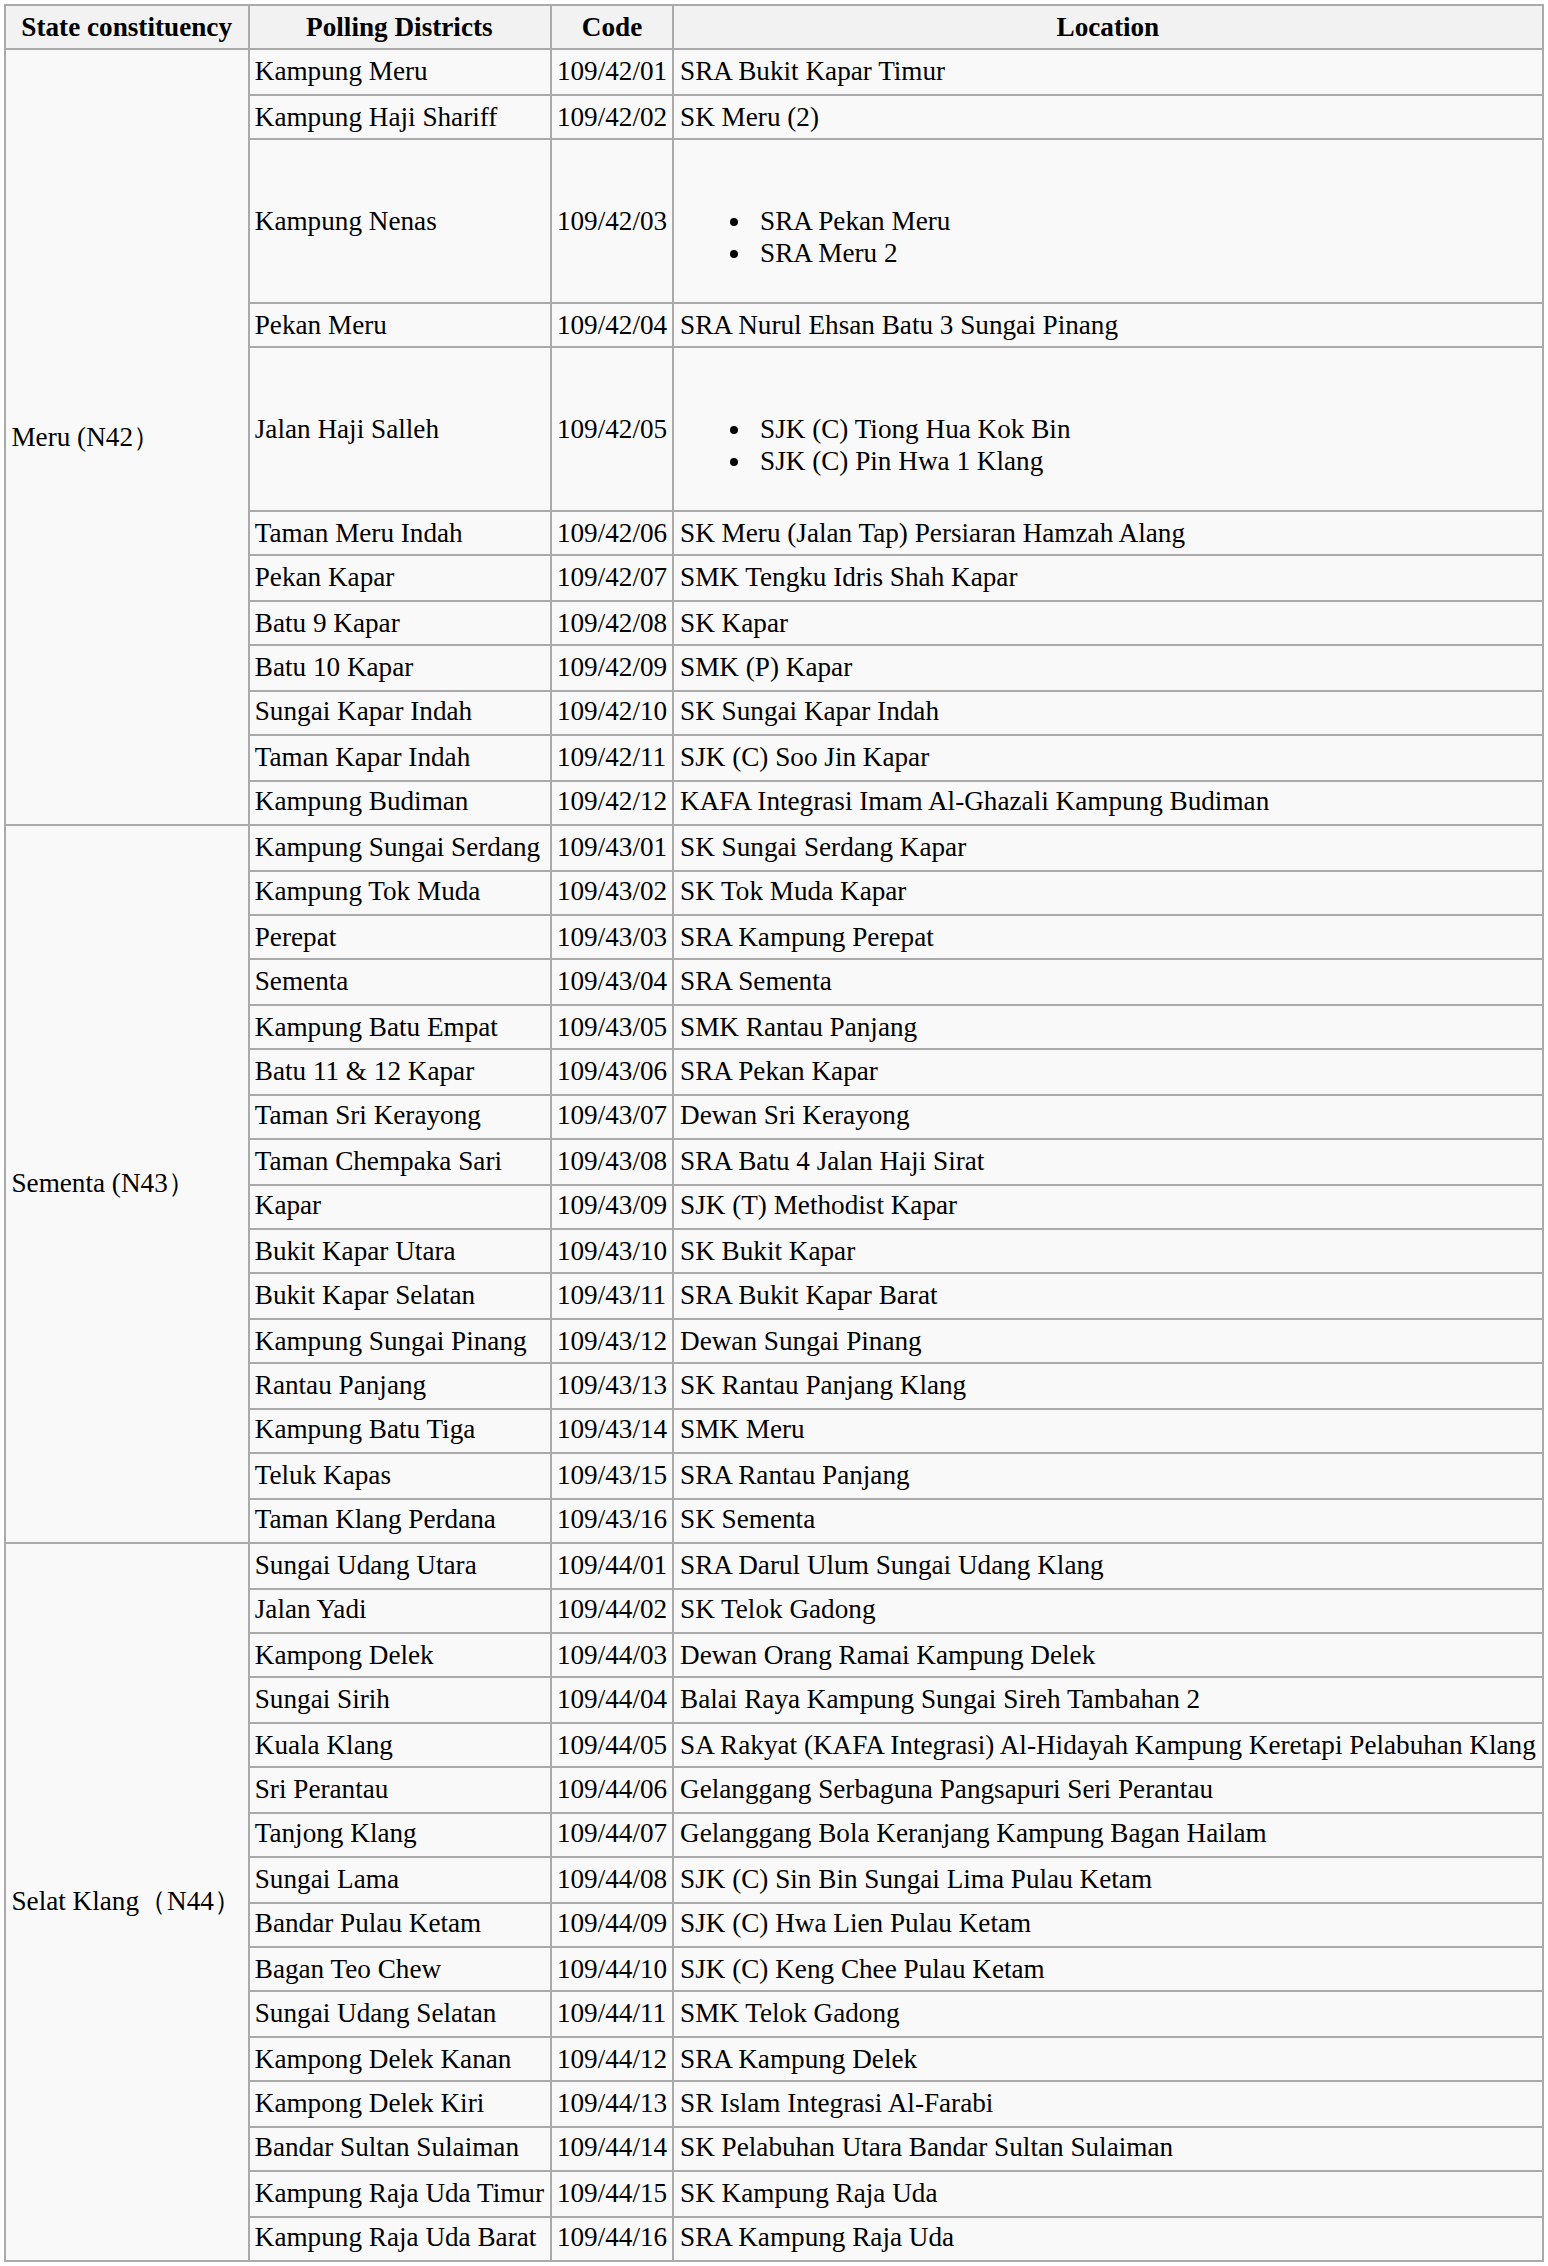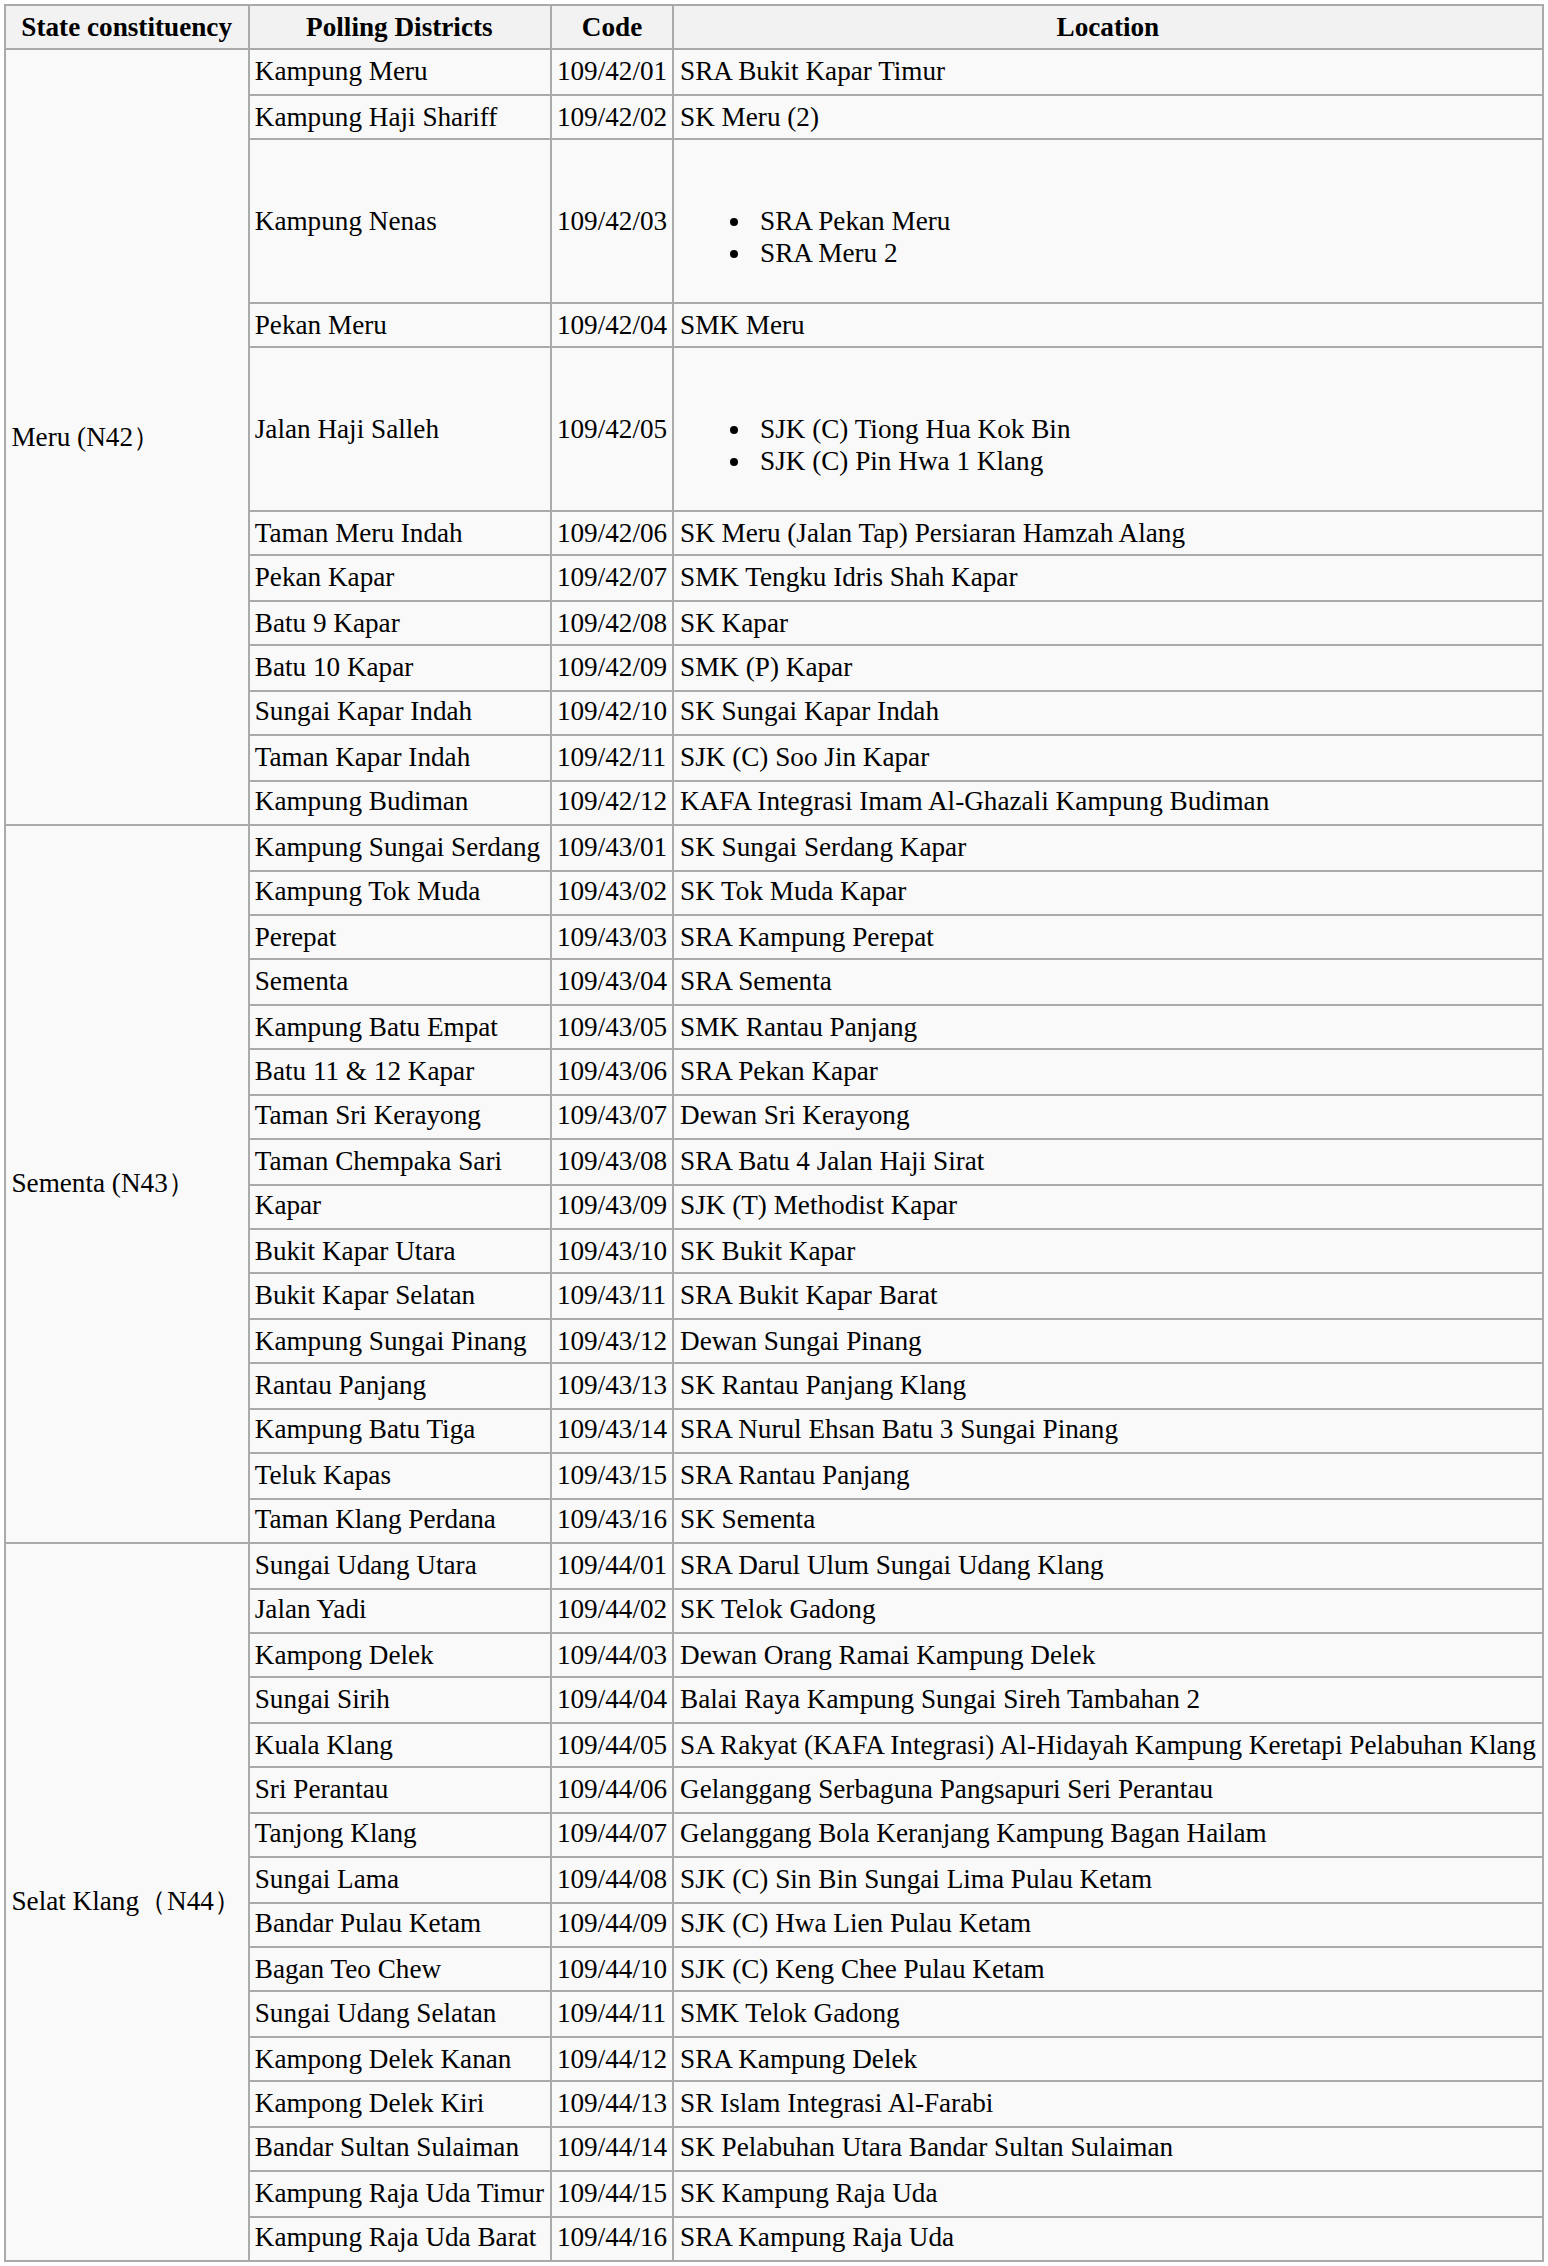Pekan Meru | Location: SRA Nurul Ehsan Batu 3 Sungai Pinang -> SMK Meru
Kampung Batu Tiga | Location: SMK Meru -> SRA Nurul Ehsan Batu 3 Sungai Pinang
